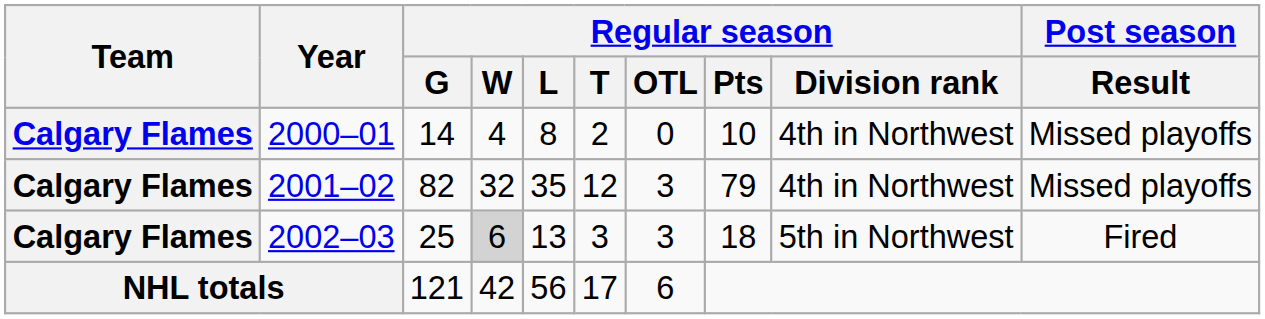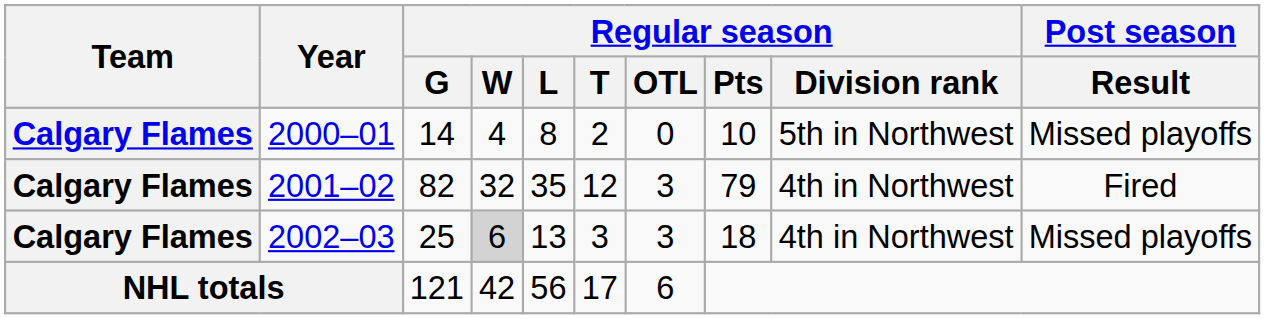2000–01 | Regular season / Division rank: 4th in Northwest -> 5th in Northwest
2001–02 | Post season / Result: Missed playoffs -> Fired
2002–03 | Regular season / Division rank: 5th in Northwest -> 4th in Northwest
2002–03 | Post season / Result: Fired -> Missed playoffs
